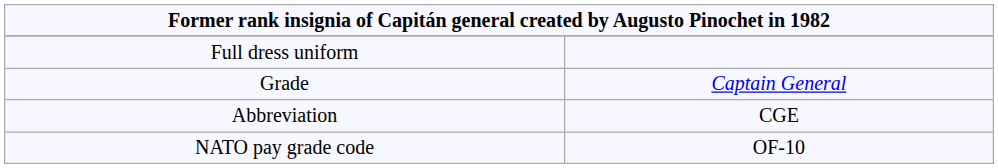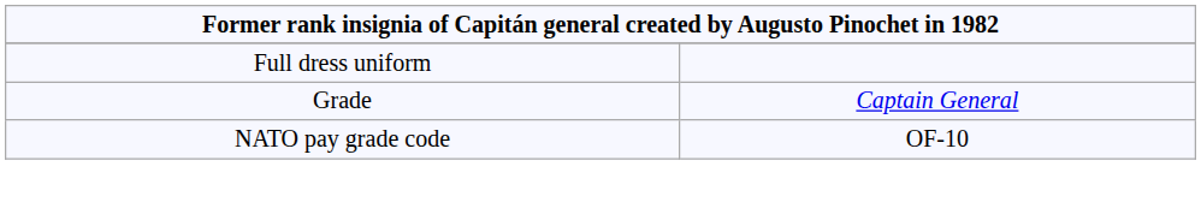- row: Abbreviation | CGE
